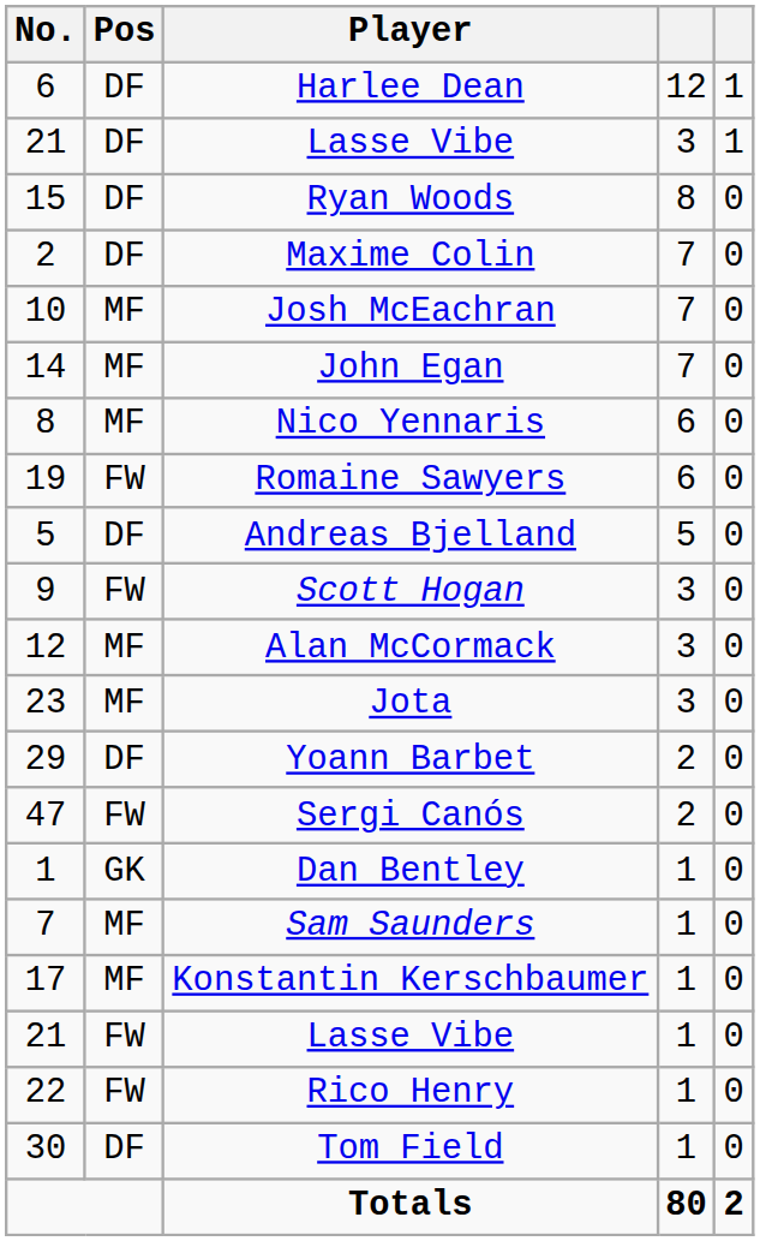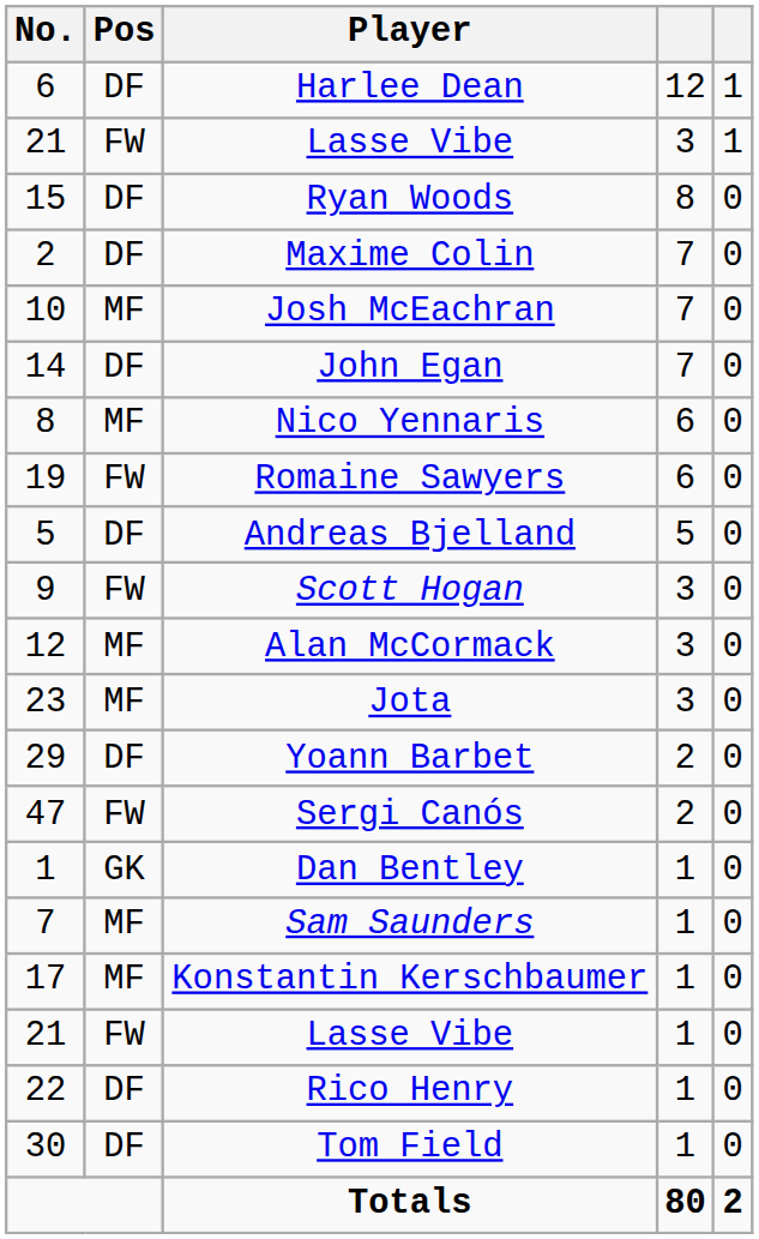Lasse Vibe / 3 | Pos: DF -> FW
John Egan | Pos: MF -> DF
Rico Henry | Pos: FW -> DF
